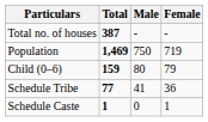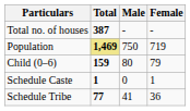Population | Total: no background -> khaki background
rows swapped: Schedule Caste <-> Schedule Tribe
